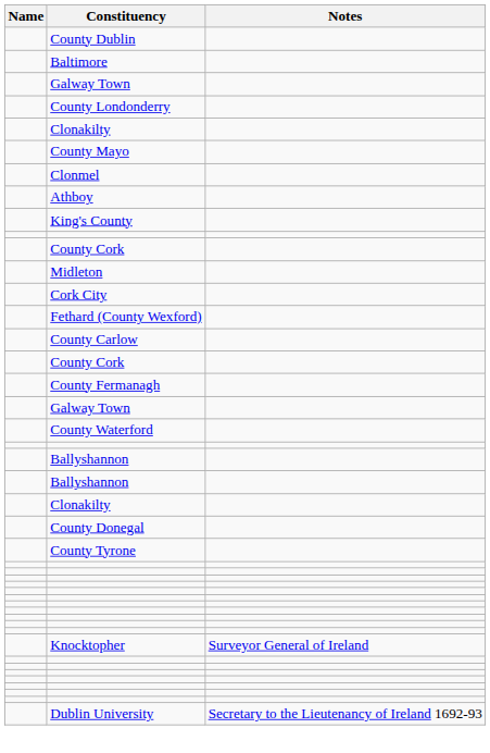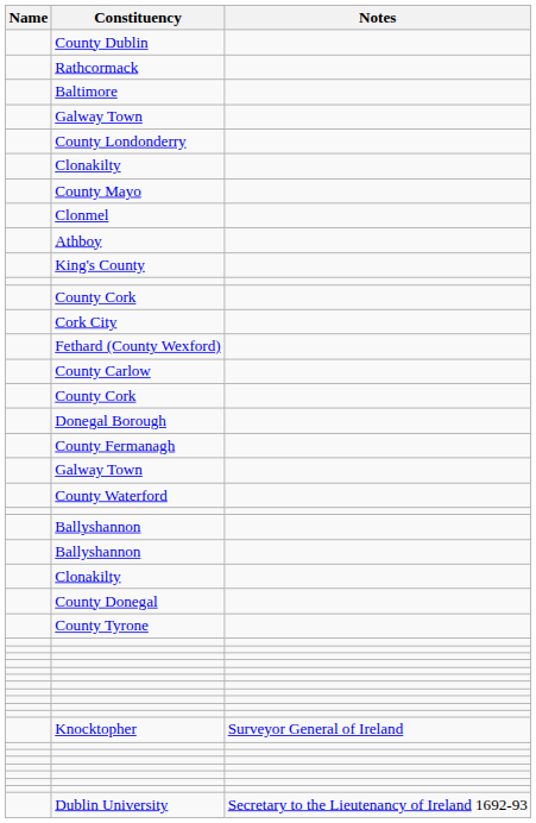+ row: Rathcormack
- row: Midleton
+ row: Donegal Borough
